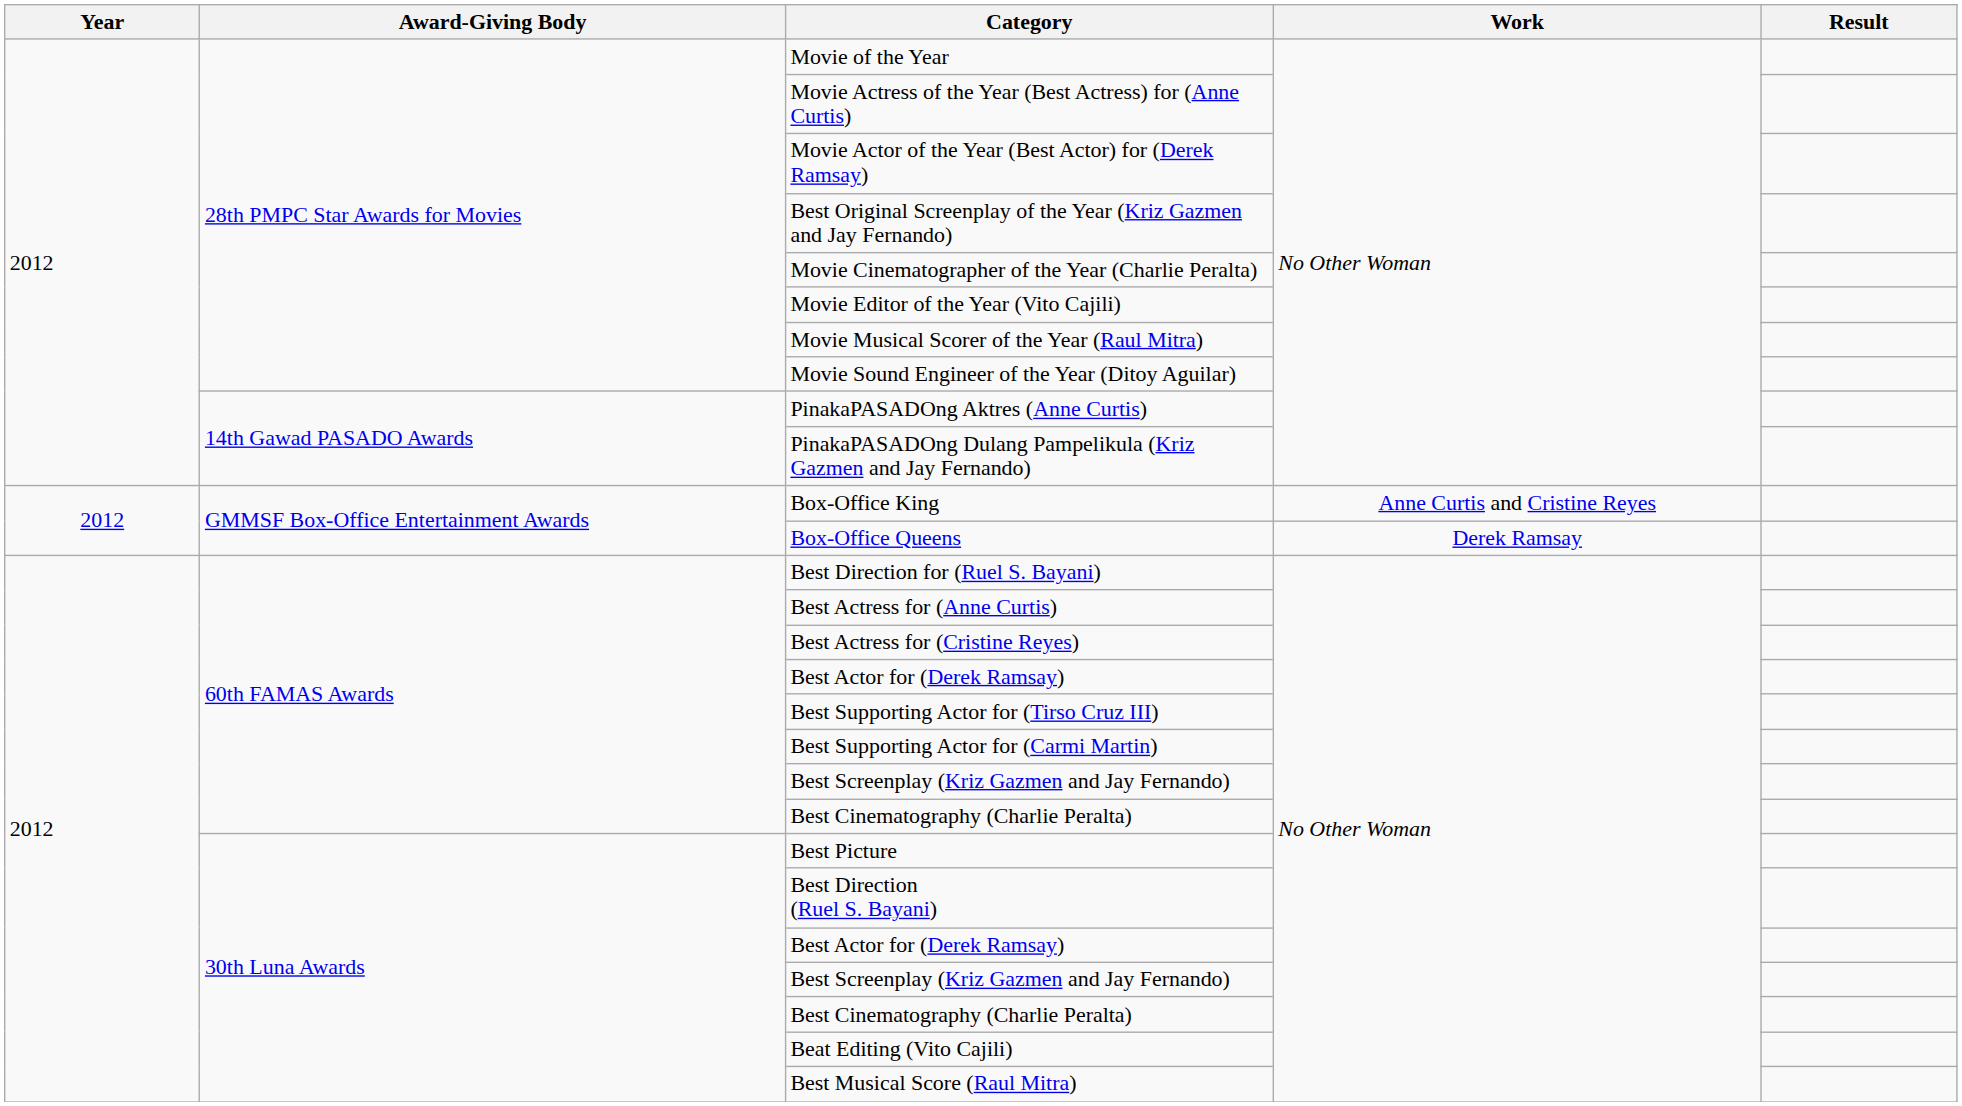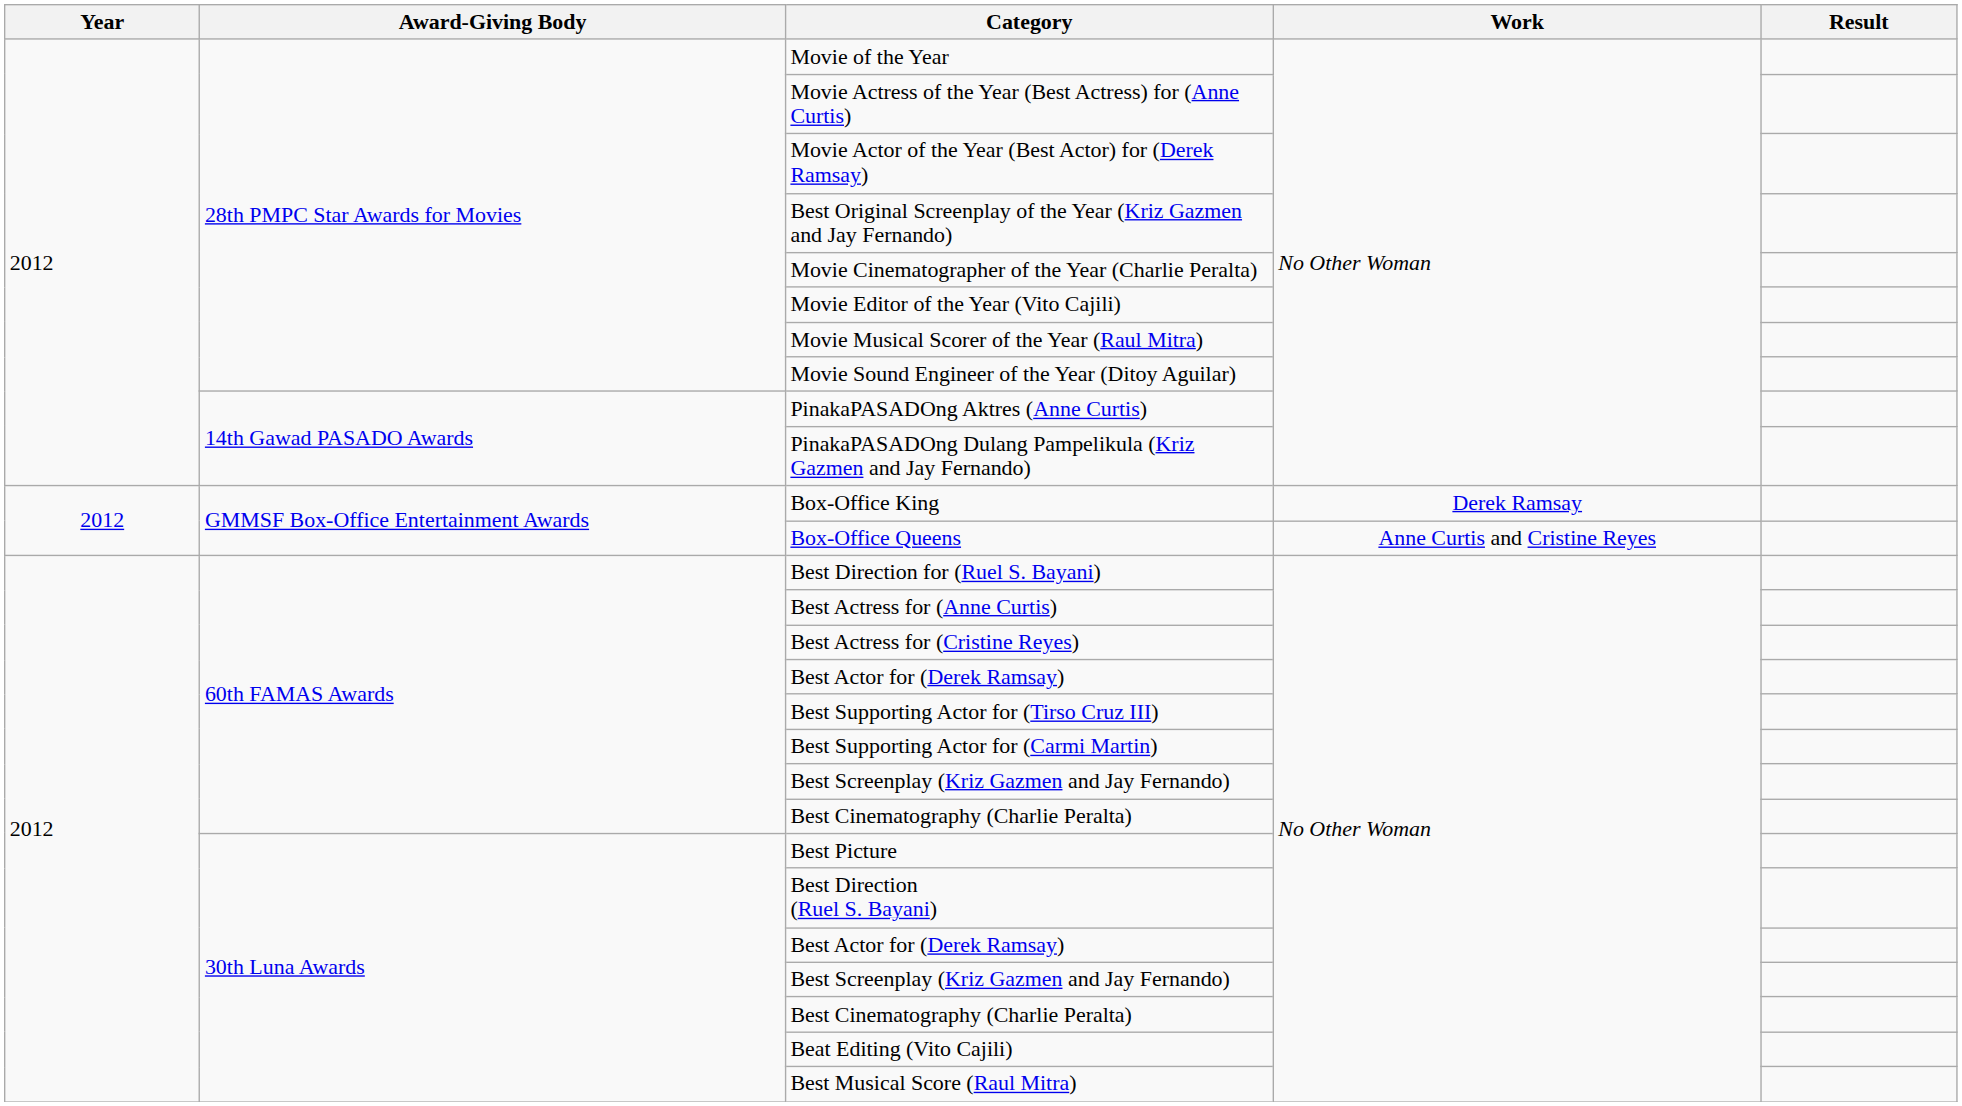Box-Office King | Work: Anne Curtis and Cristine Reyes -> Derek Ramsay
Box-Office Queens | Work: Derek Ramsay -> Anne Curtis and Cristine Reyes
